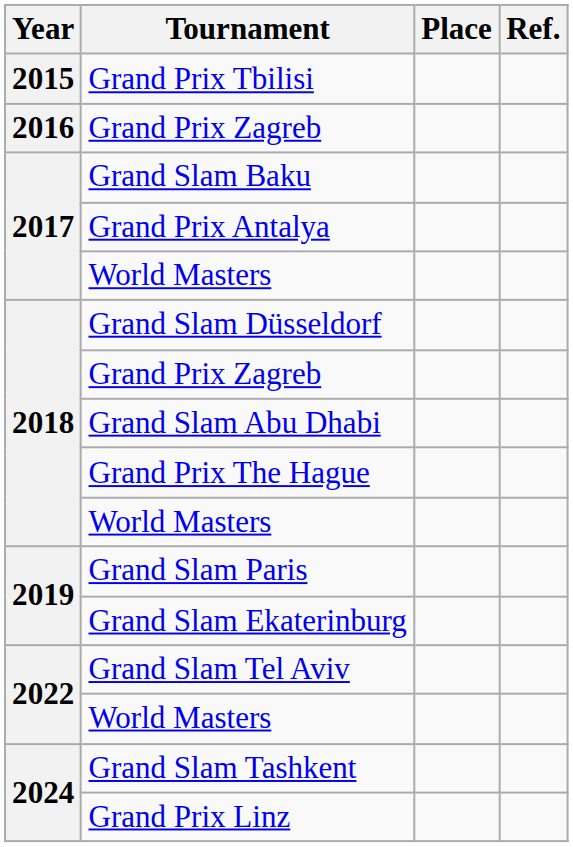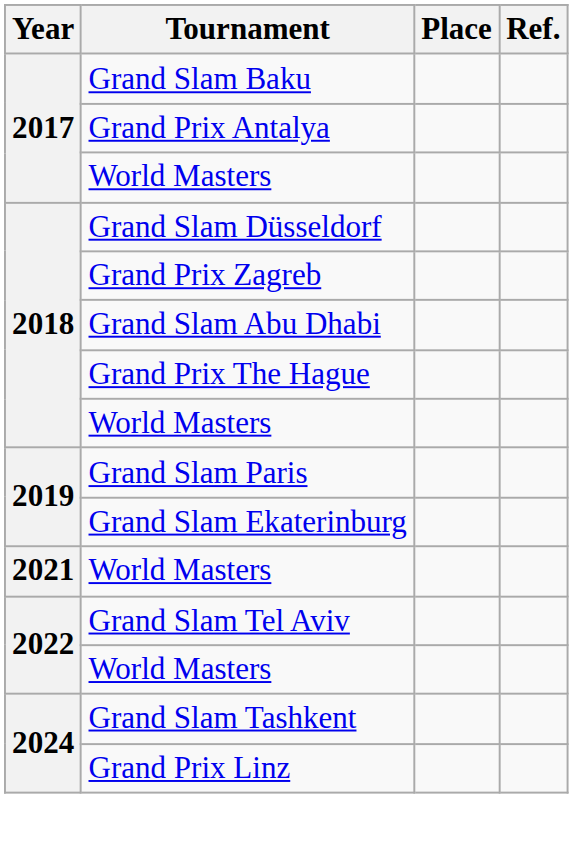- row: 2015 | Grand Prix Tbilisi
- row: 2016 | Grand Prix Zagreb
+ row: 2021 | World Masters
